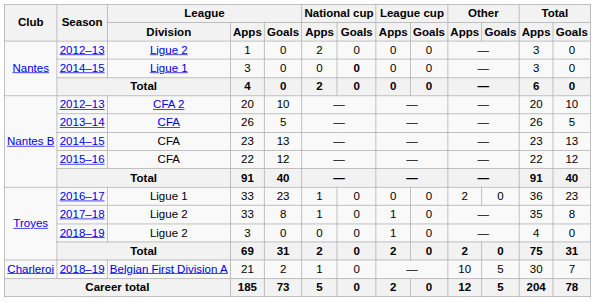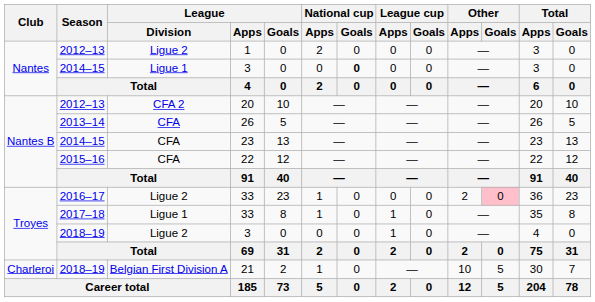2016–17 / 33 | League / Division: Ligue 1 -> Ligue 2
2016–17 / 33 | Other / Goals: no background -> pink background
2017–18 / 33 | League / Division: Ligue 2 -> Ligue 1
